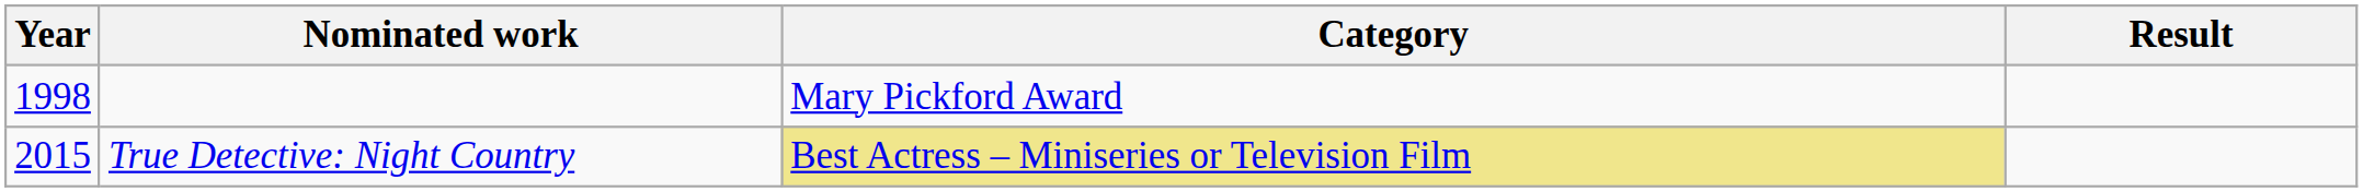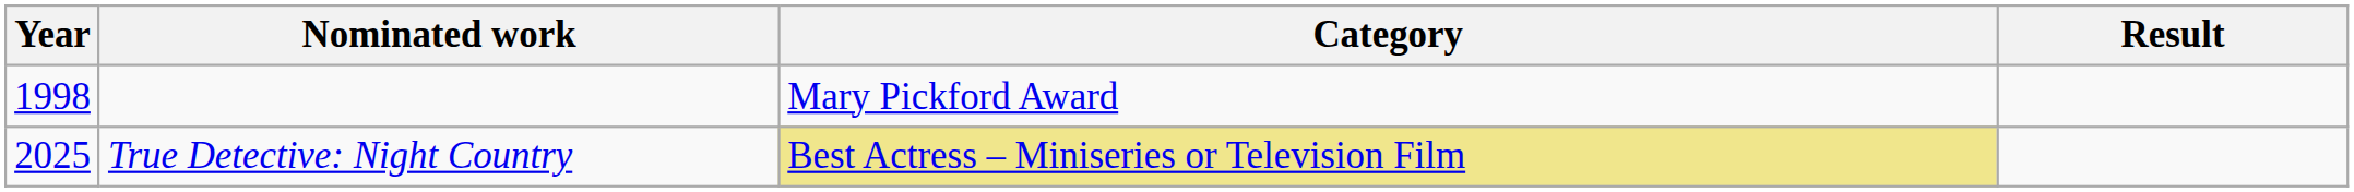True Detective: Night Country | Year: 2015 -> 2025
